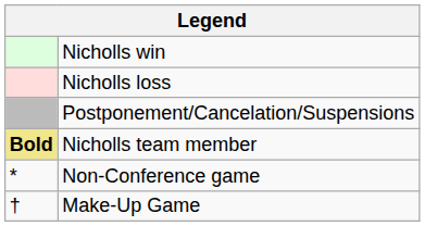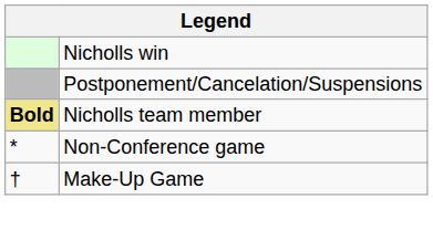- row: Nicholls loss
